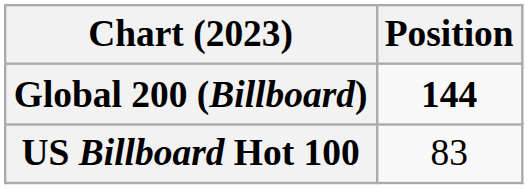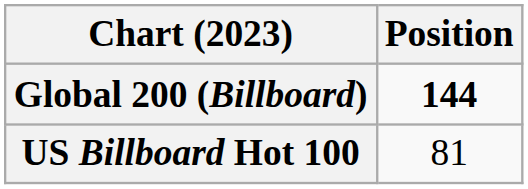US Billboard Hot 100 | Position: 83 -> 81
